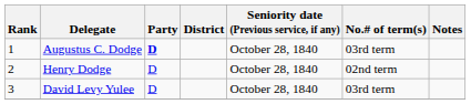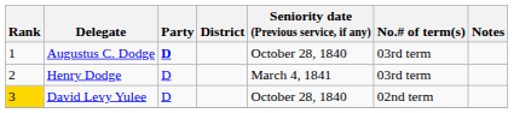Henry Dodge | Seniority date (Previous service, if any): October 28, 1840 -> March 4, 1841
Henry Dodge | No.# of term(s): 02nd term -> 03rd term
David Levy Yulee | Rank: no background -> gold background
David Levy Yulee | No.# of term(s): 03rd term -> 02nd term
